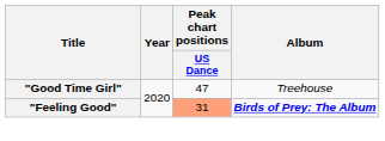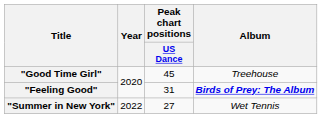"Good Time Girl" | Peak chart positions / US Dance: 47 -> 45
"Feeling Good" | Peak chart positions / US Dance: lightsalmon background -> no background
+ row: "Summer in New York" | 2022 | 27 | Wet Tennis
